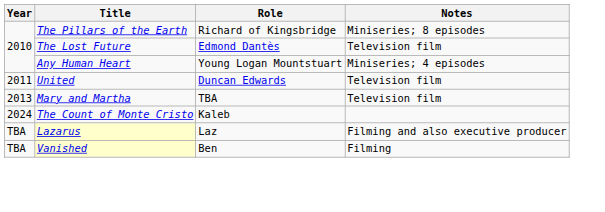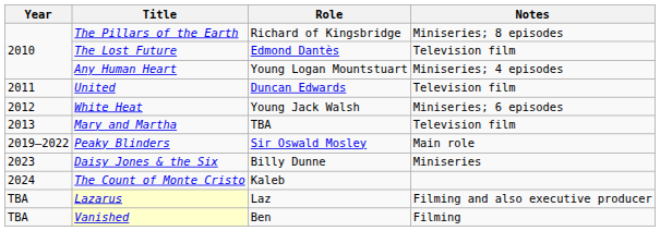+ row: 2012 | White Heat | Young Jack Walsh | Miniseries; 6 episodes
+ row: 2019–2022 | Peaky Blinders | Sir Oswald Mosley | Main role
+ row: 2023 | Daisy Jones & the Six | Billy Dunne | Miniseries
